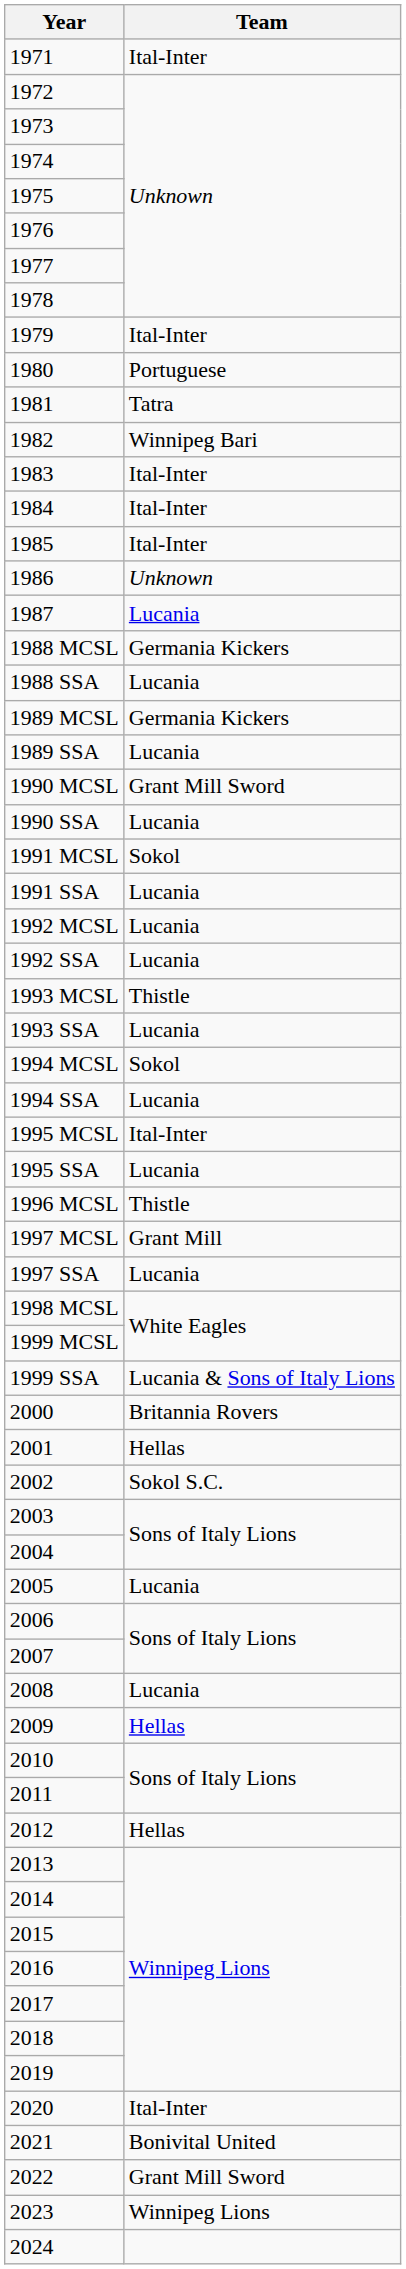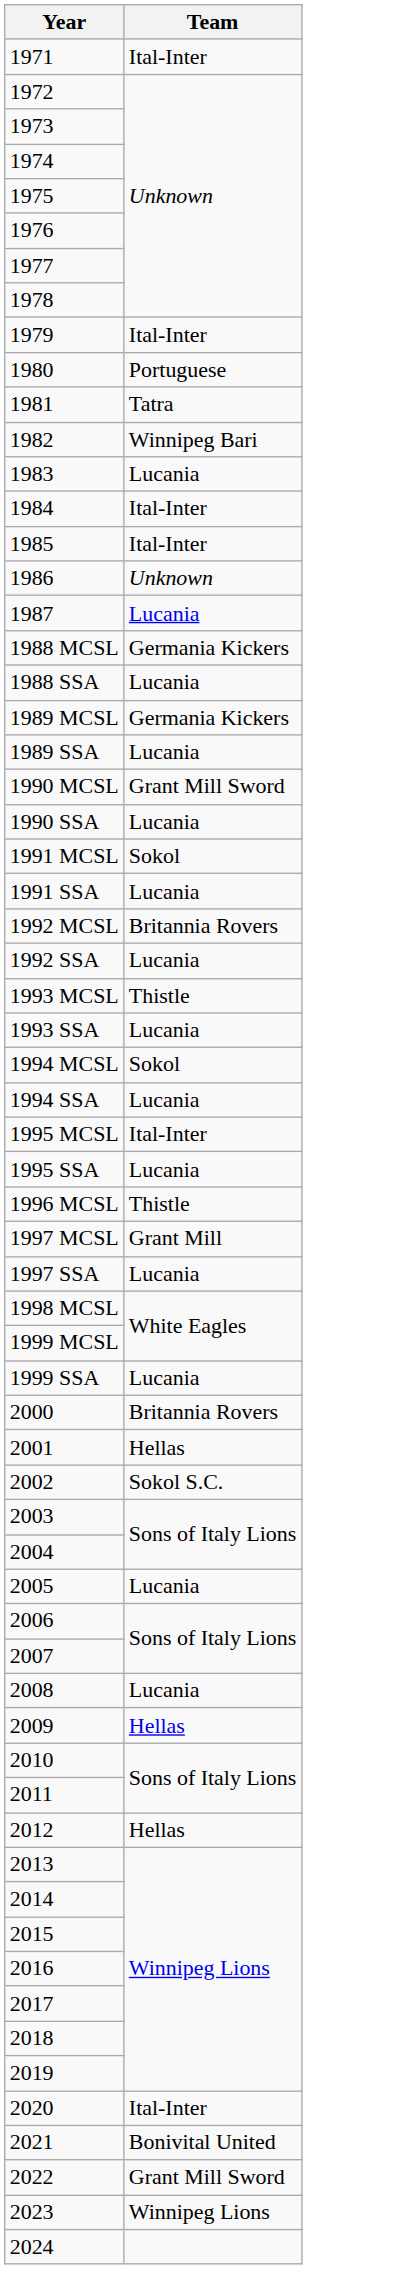1983 | Team: Ital-Inter -> Lucania
1992 MCSL | Team: Lucania -> Britannia Rovers
1999 SSA | Team: Lucania & Sons of Italy Lions -> Lucania
